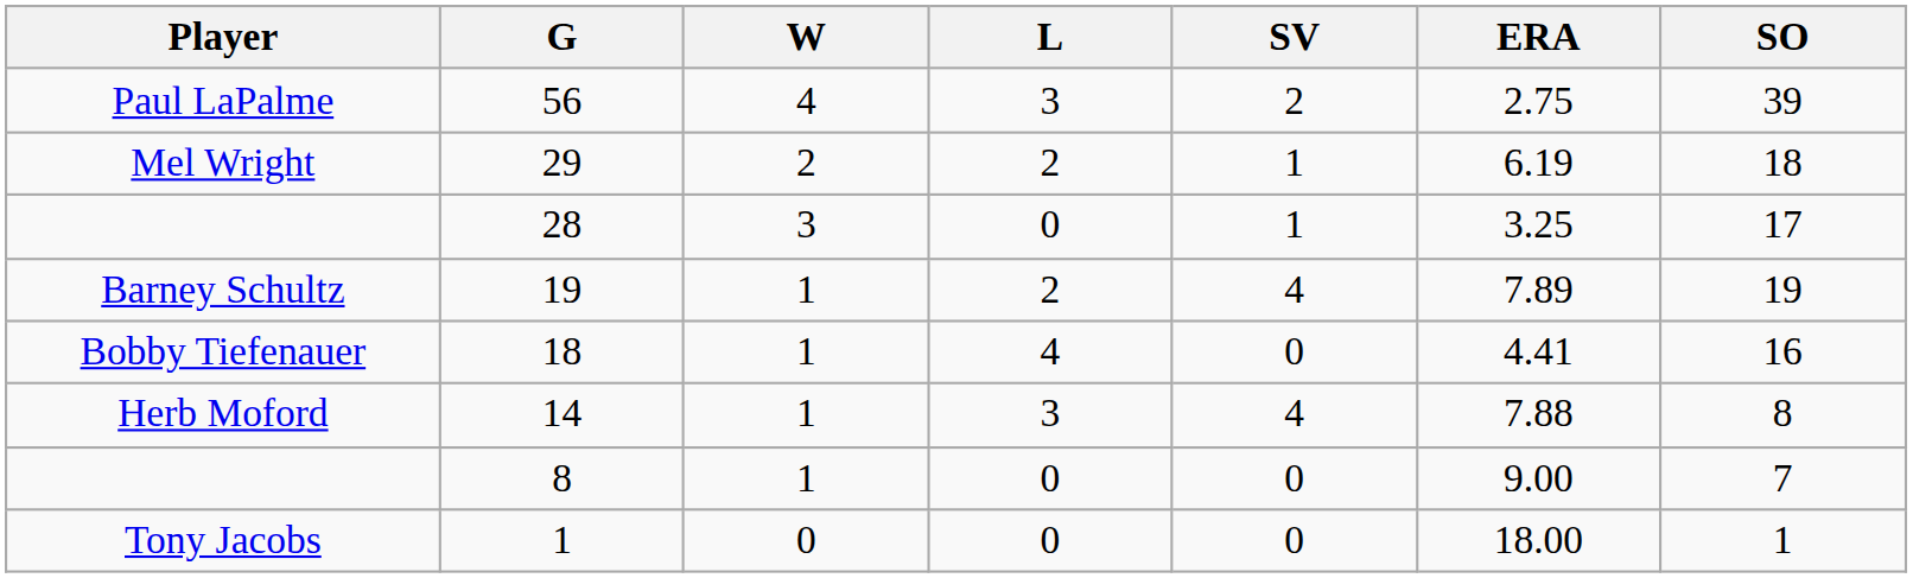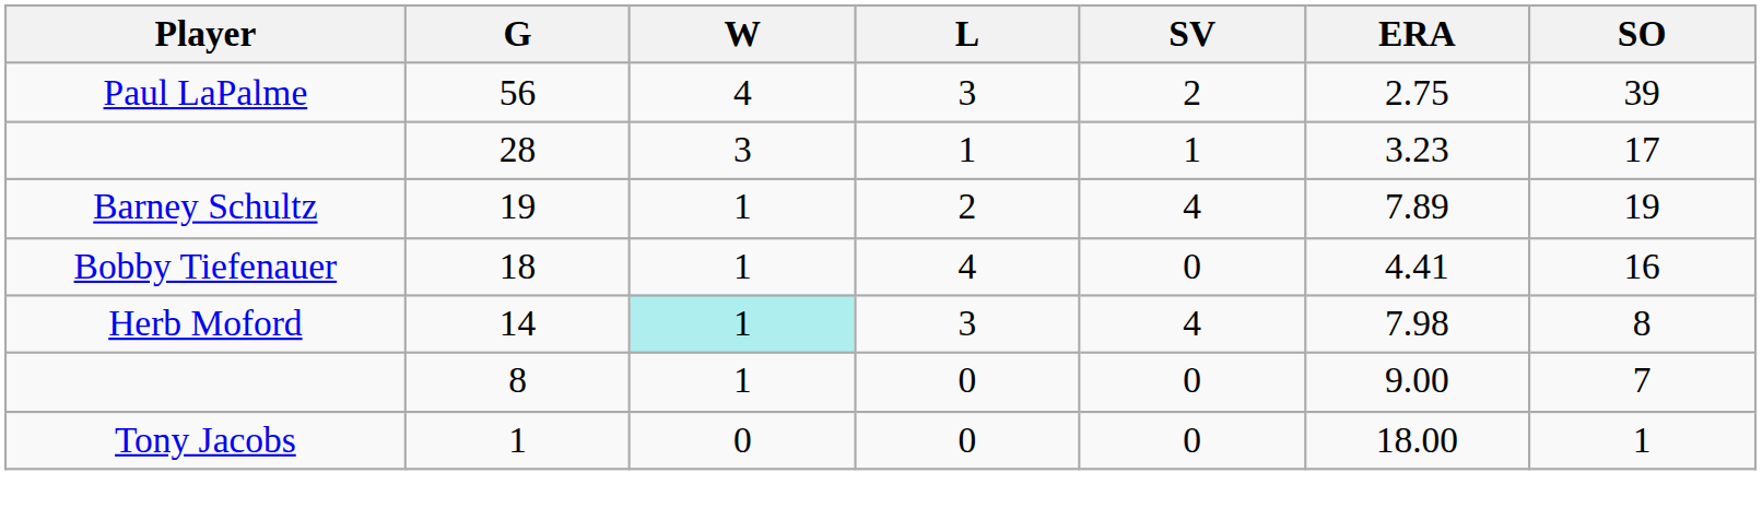- row: Mel Wright | 29 | 2 | 2 | 1 | 6.19 | 18
28 | L: 0 -> 1
28 | ERA: 3.25 -> 3.23
14 | W: no background -> paleturquoise background
14 | ERA: 7.88 -> 7.98
